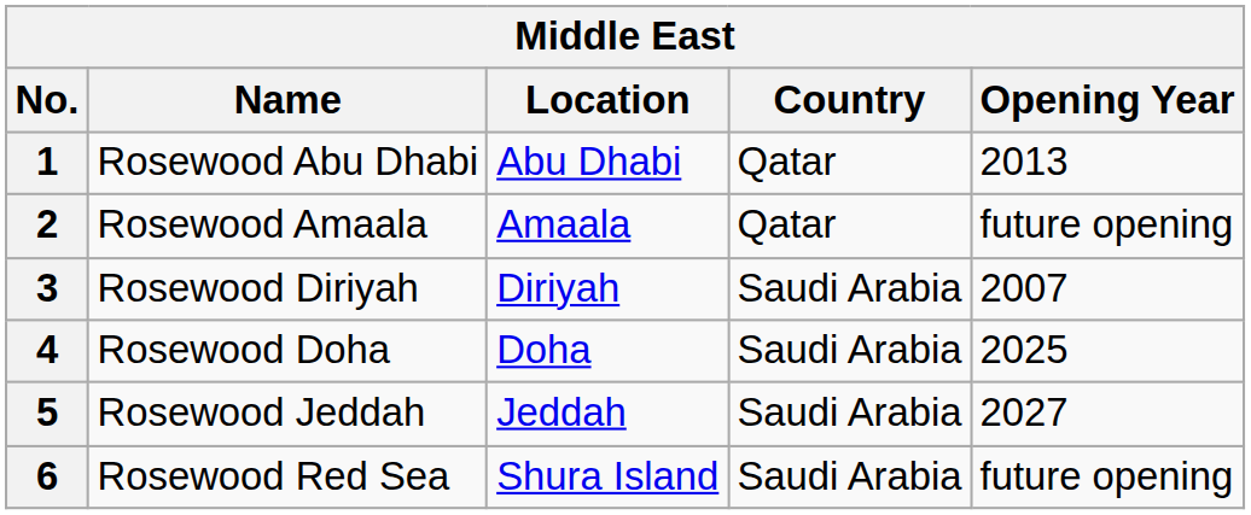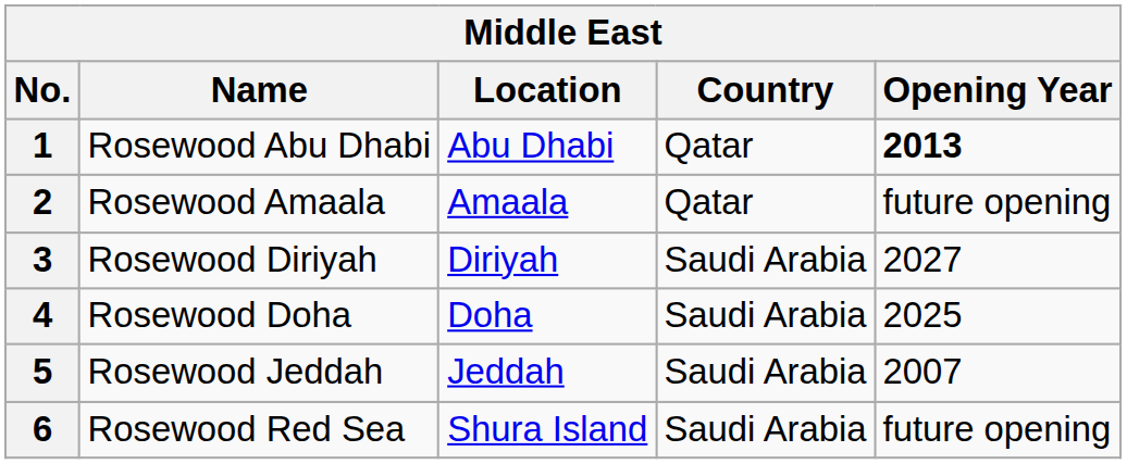1 | Opening Year: normal -> bold
3 | Opening Year: 2007 -> 2027
5 | Opening Year: 2027 -> 2007
